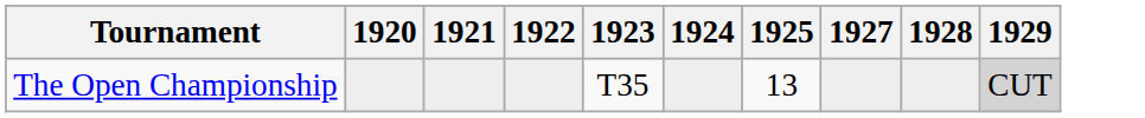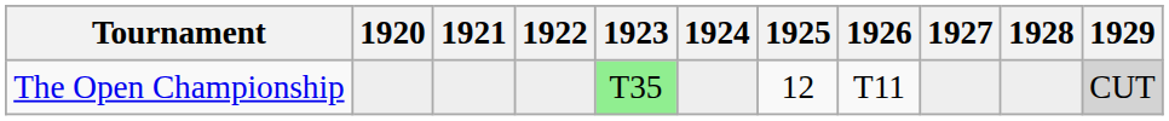+ column: 1926 | T11
The Open Championship | 1923: no background -> lightgreen background
The Open Championship | 1925: 13 -> 12
